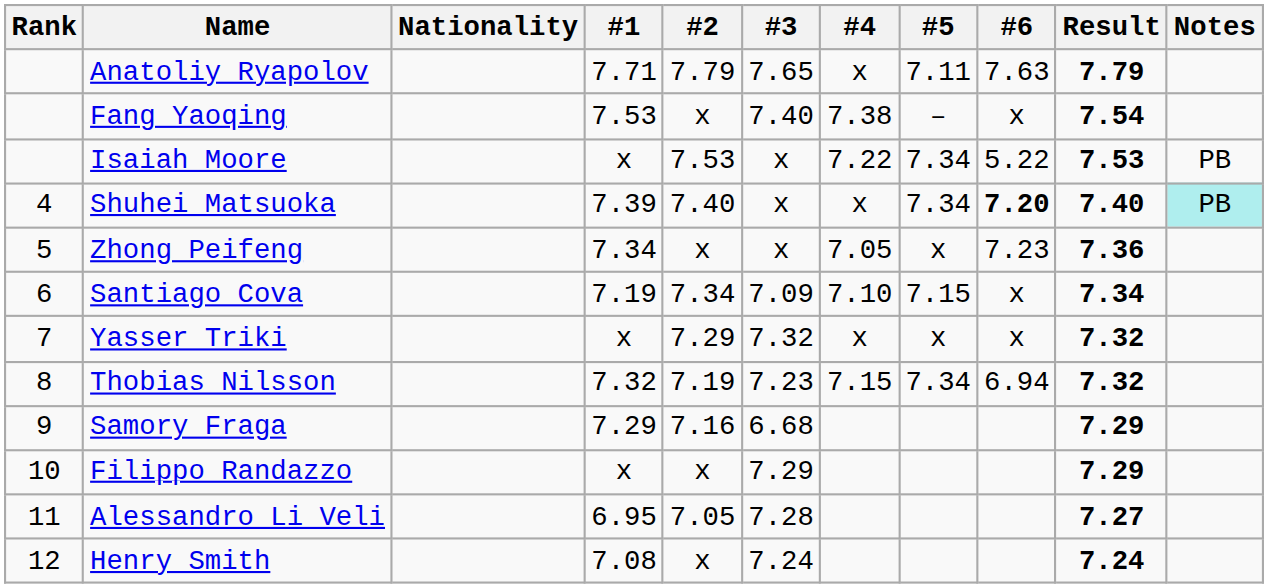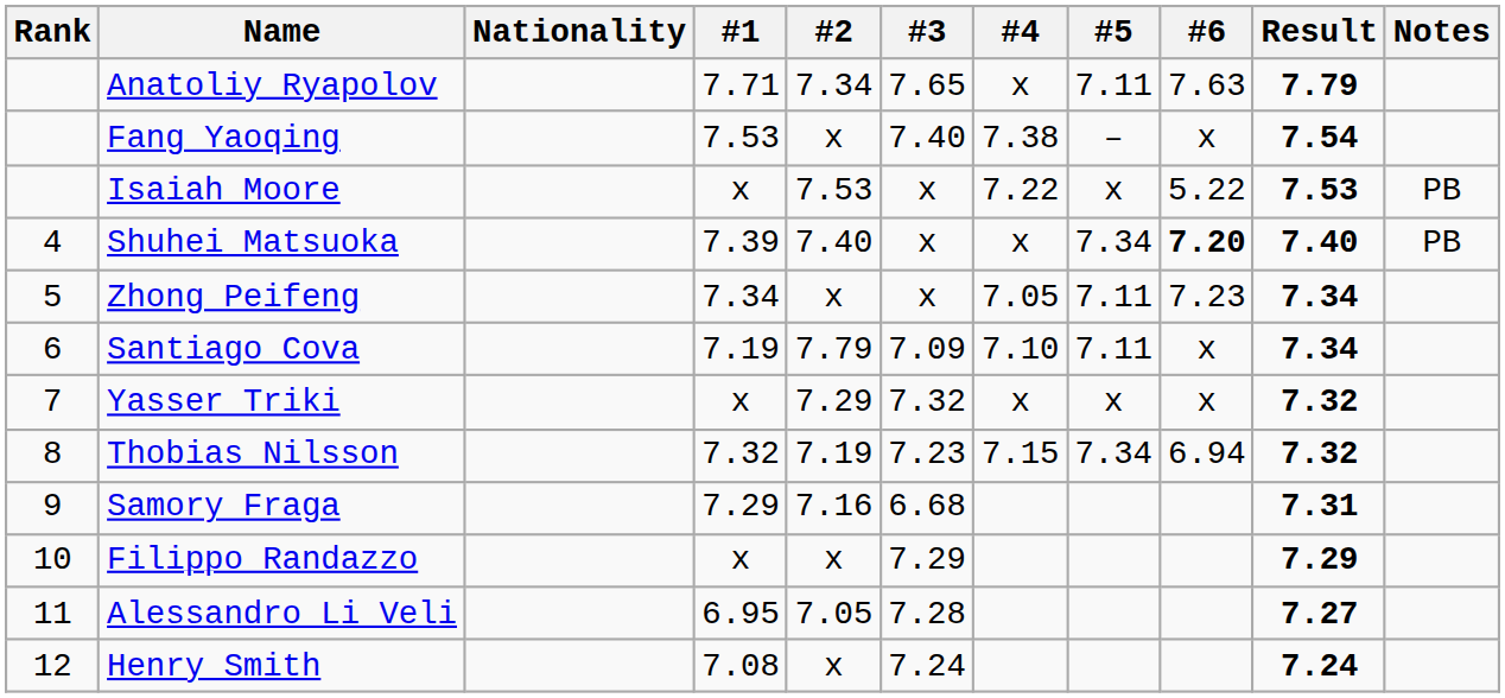Anatoliy Ryapolov | #2: 7.79 -> 7.34
Isaiah Moore | #5: 7.34 -> x
Shuhei Matsuoka | Notes: paleturquoise background -> no background
Zhong Peifeng | #5: x -> 7.11
Zhong Peifeng | Result: 7.36 -> 7.34
Santiago Cova | #2: 7.34 -> 7.79
Santiago Cova | #5: 7.15 -> 7.11
Samory Fraga | Result: 7.29 -> 7.31
